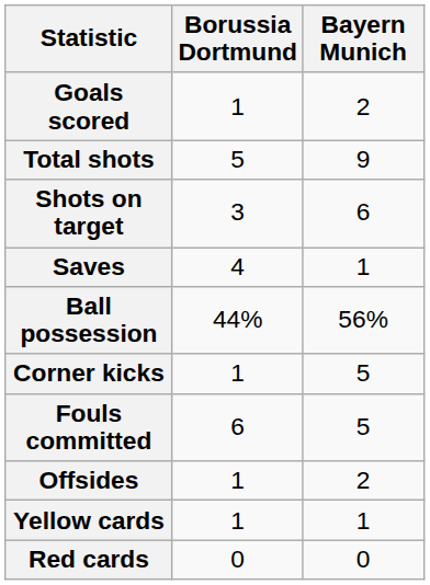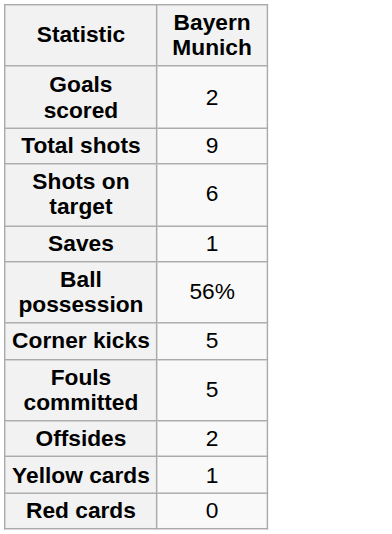- column: Borussia Dortmund | 1 | 5 | 3 | 4 | 44% | 1 | 6 | 1 | 1 | 0
